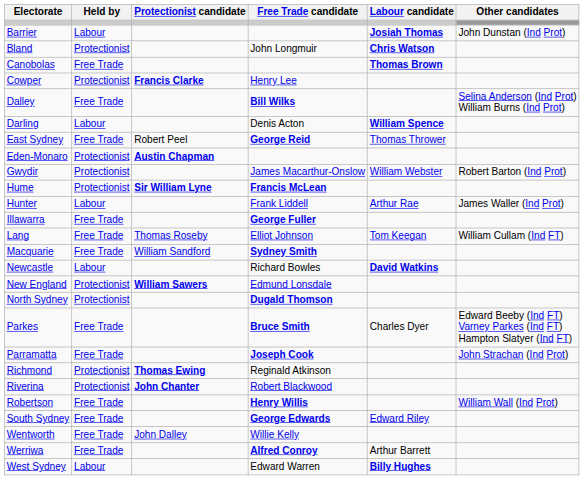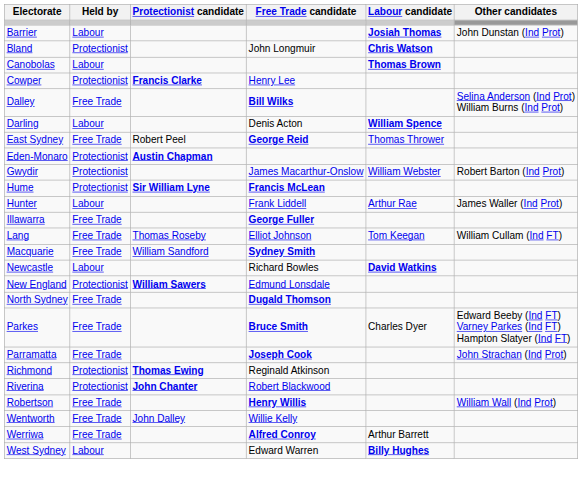Canobolas | Held by: Free Trade -> Labour
North Sydney | Held by: Protectionist -> Free Trade
- row: South Sydney | Free Trade | George Edwards | Edward Riley
